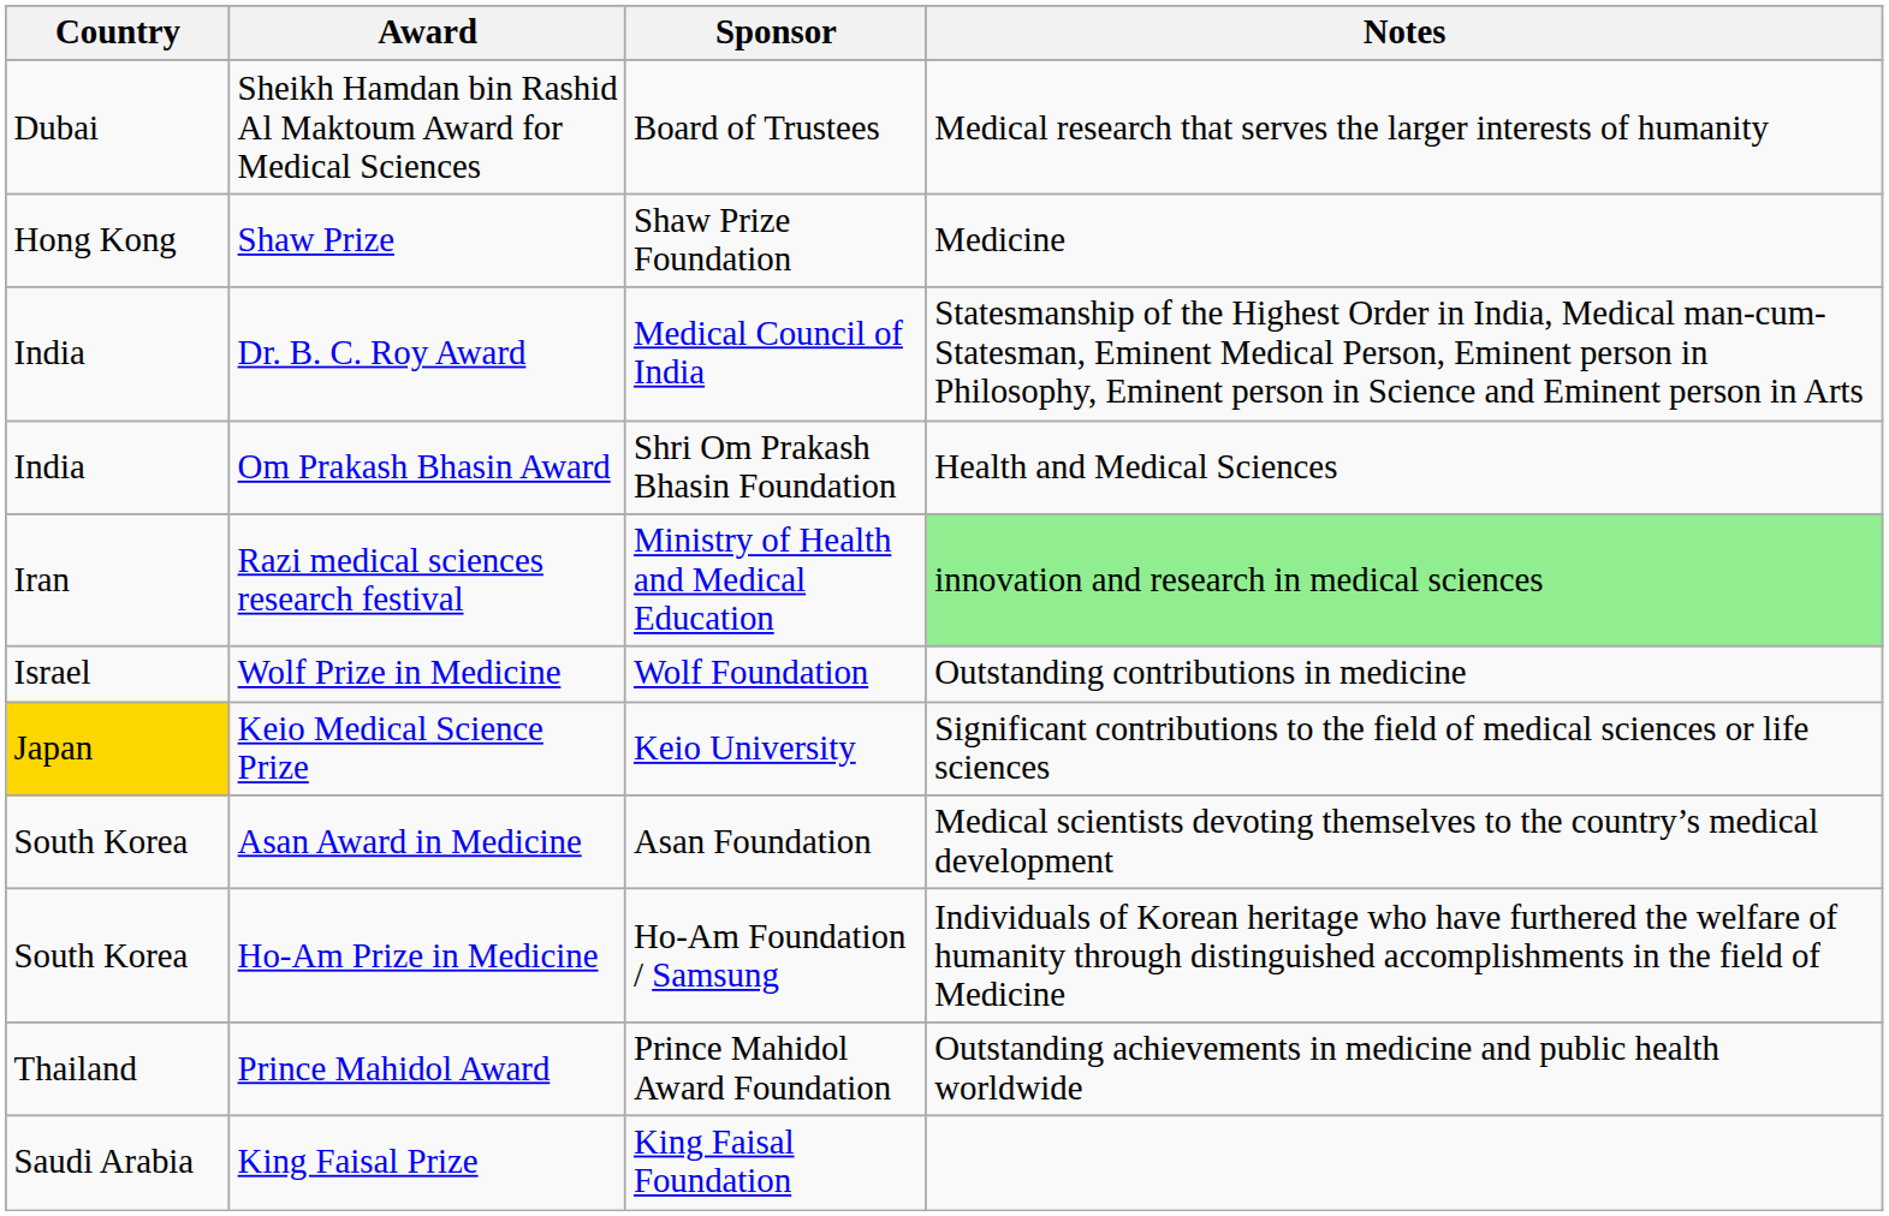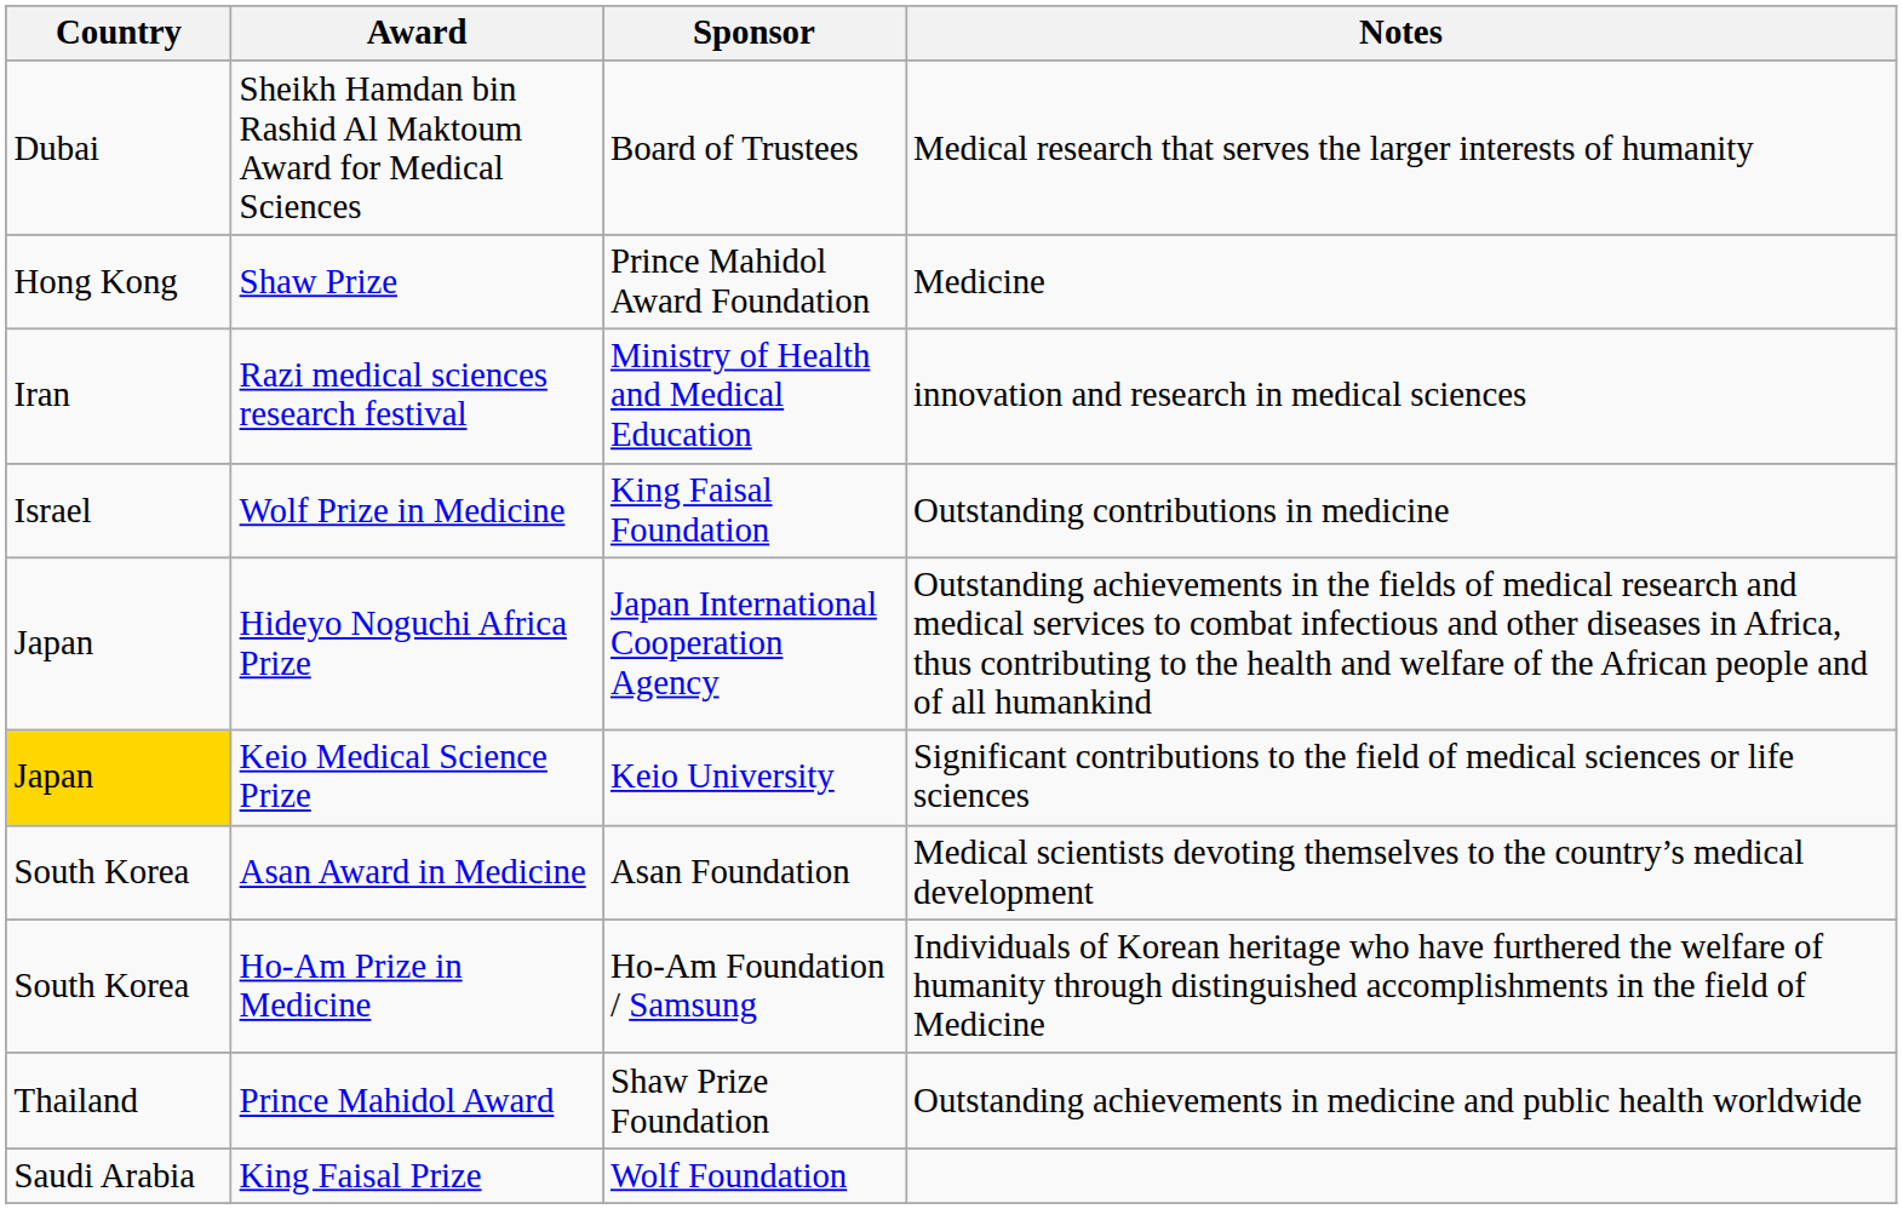Shaw Prize | Sponsor: Shaw Prize Foundation -> Prince Mahidol Award Foundation
- row: India | Dr. B. C. Roy Award | Medical Council of India | Statesmanship of the Highest Order in India, Medical man-cum-Statesman, Eminent Medical Person, Eminent person in Philosophy, Eminent person in Science and Eminent person in Arts
- row: India | Om Prakash Bhasin Award | Shri Om Prakash Bhasin Foundation | Health and Medical Sciences
Razi medical sciences research festival | Notes: lightgreen background -> no background
Wolf Prize in Medicine | Sponsor: Wolf Foundation -> King Faisal Foundation
+ row: Japan | Hideyo Noguchi Africa Prize | Japan International Cooperation Agency | Outstanding achievements in the fields of medical research and medical services to combat infectious and other diseases in Africa, thus contributing to the health and welfare of the African people and of all humankind
Prince Mahidol Award | Sponsor: Prince Mahidol Award Foundation -> Shaw Prize Foundation
King Faisal Prize | Sponsor: King Faisal Foundation -> Wolf Foundation
